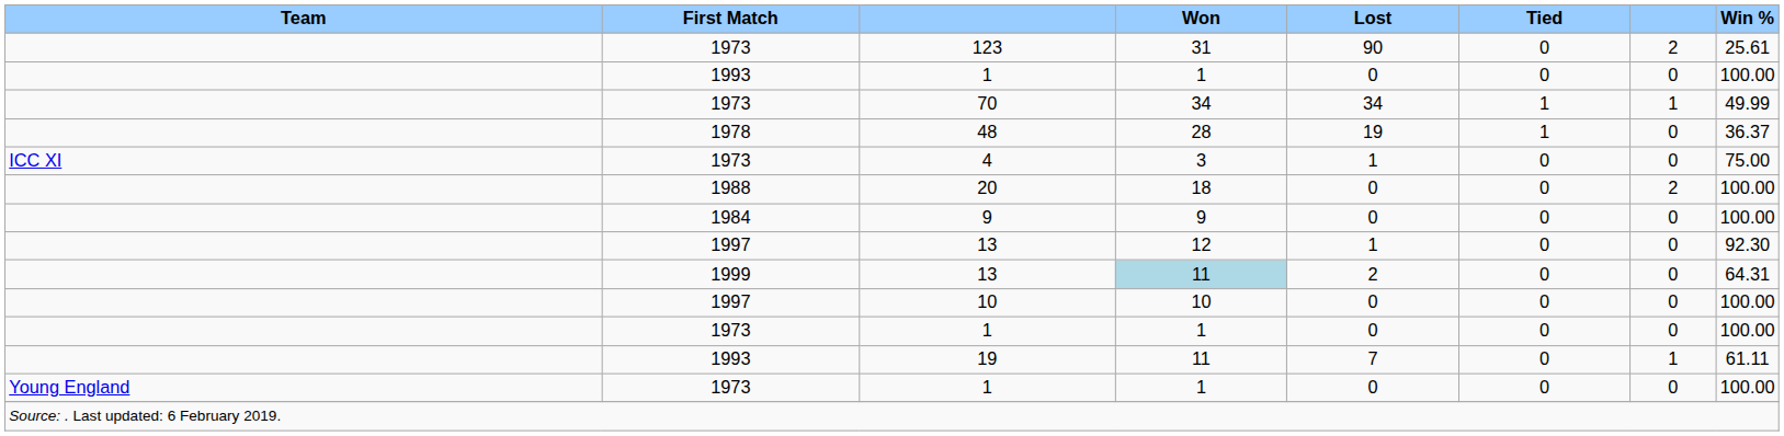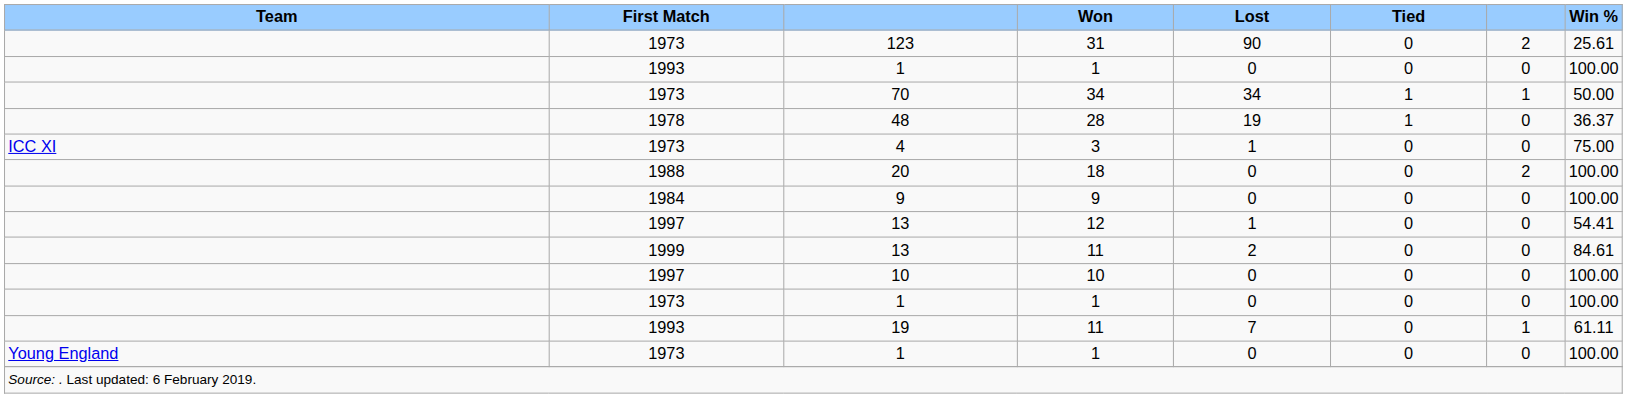70 | Win %: 49.99 -> 50.00
1997 / 13 | Win %: 92.30 -> 54.41
1999 / 13 | Won: lightblue background -> no background
1999 / 13 | Win %: 64.31 -> 84.61
